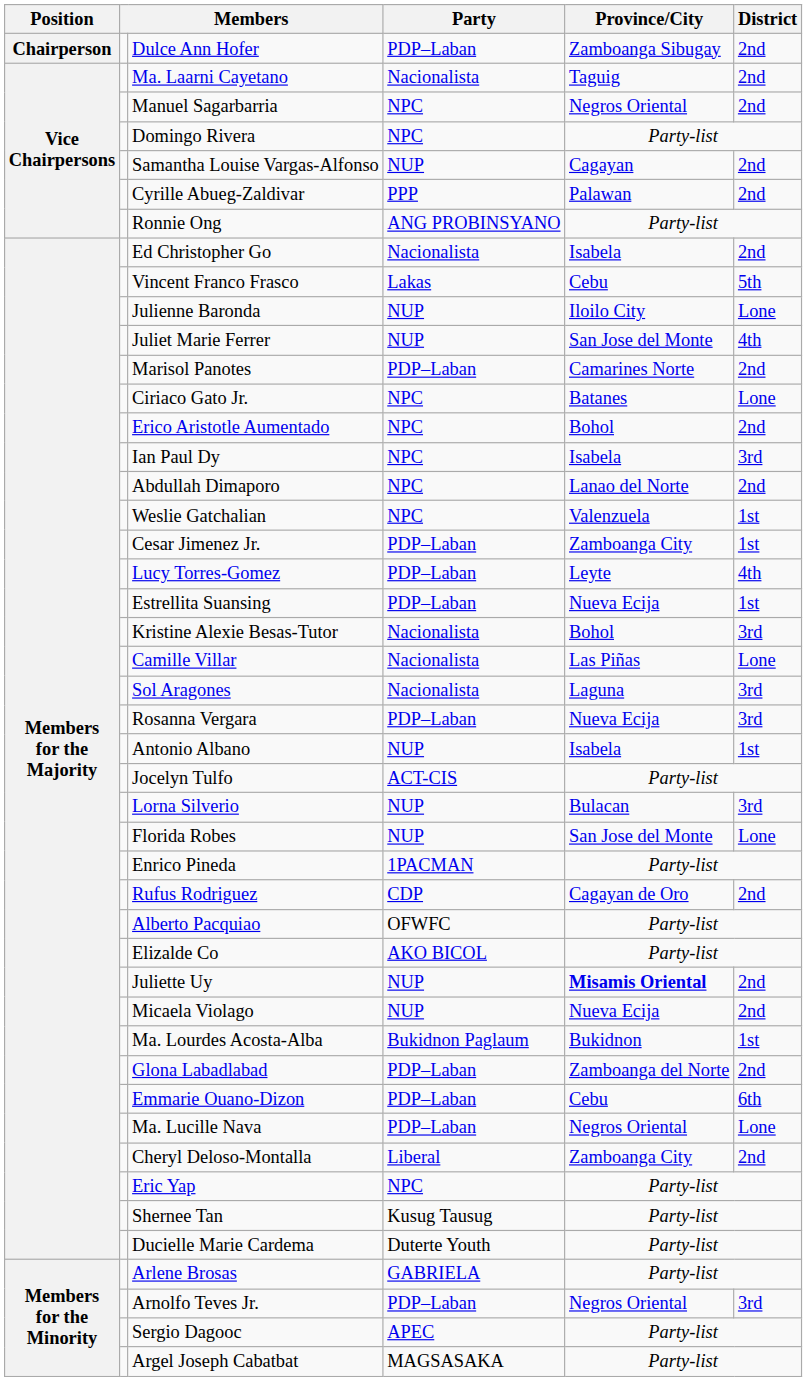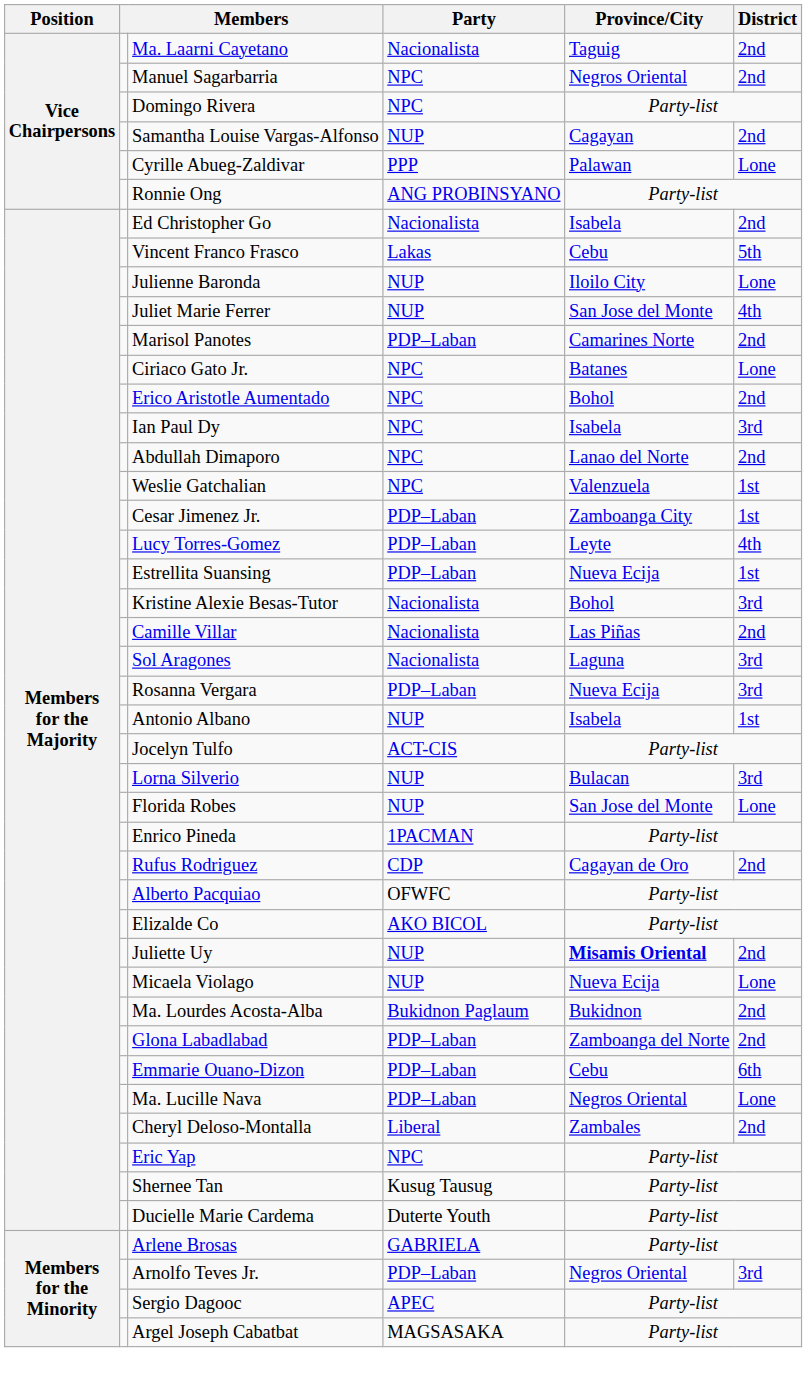- row: Chairperson | Dulce Ann Hofer | PDP–Laban | Zamboanga Sibugay | 2nd
Cyrille Abueg-Zaldivar | District: 2nd -> Lone
Camille Villar | District: Lone -> 2nd
Micaela Violago | District: 2nd -> Lone
Ma. Lourdes Acosta-Alba | District: 1st -> 2nd
Cheryl Deloso-Montalla | Province/City: Zamboanga City -> Zambales
